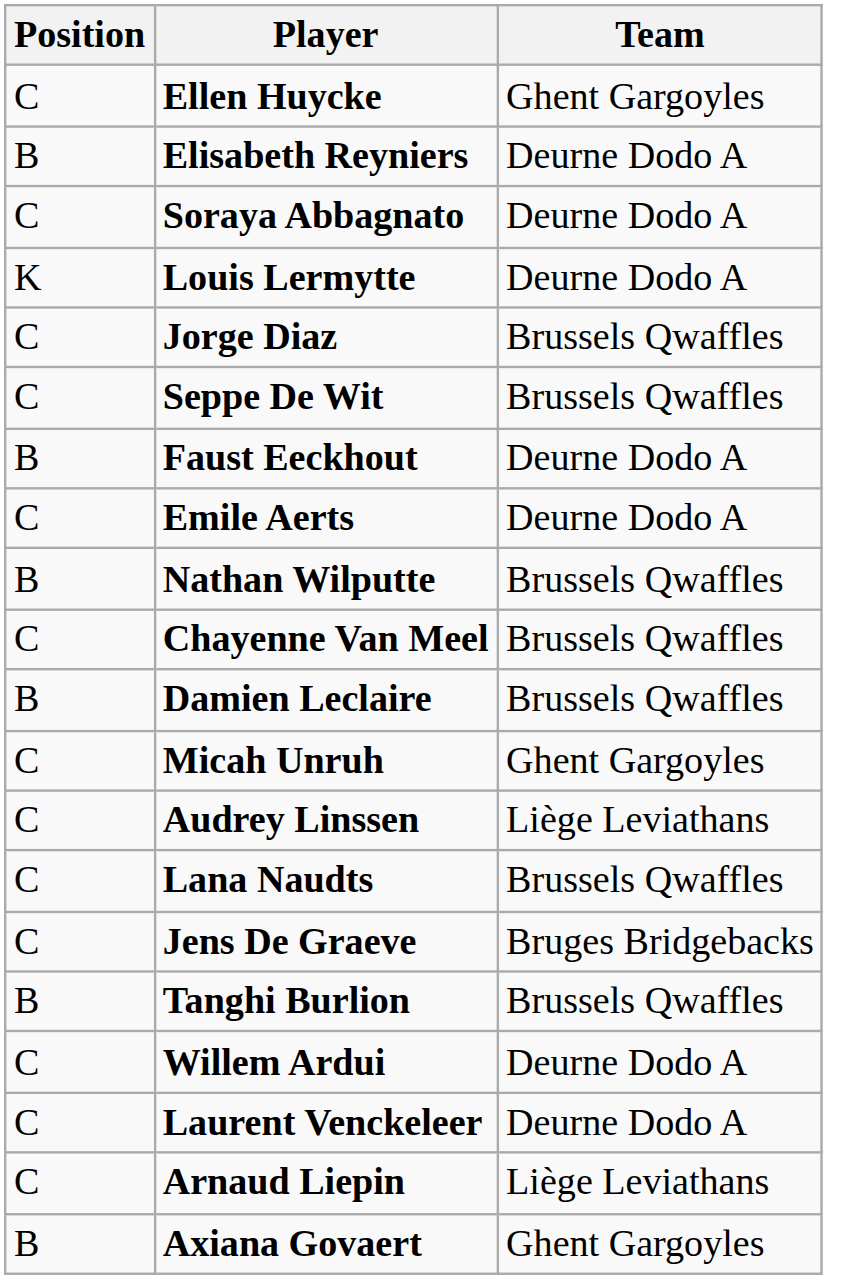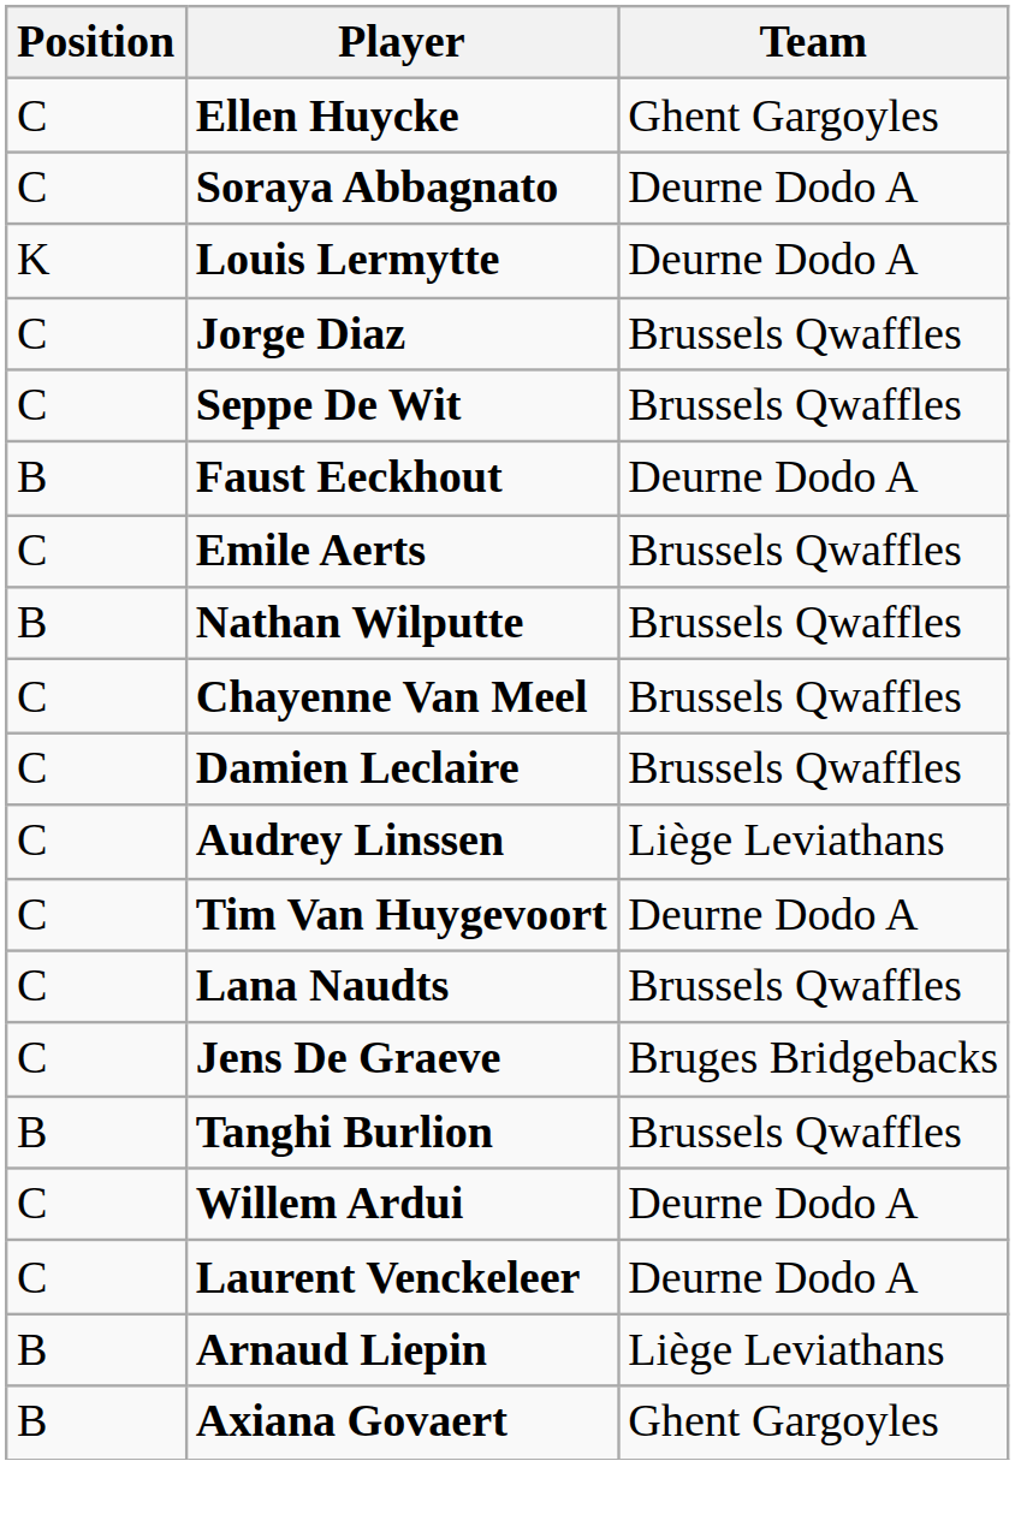- row: B | Elisabeth Reyniers | Deurne Dodo A
Emile Aerts | Team: Deurne Dodo A -> Brussels Qwaffles
Damien Leclaire | Position: B -> C
- row: C | Micah Unruh | Ghent Gargoyles
+ row: C | Tim Van Huygevoort | Deurne Dodo A
Arnaud Liepin | Position: C -> B
